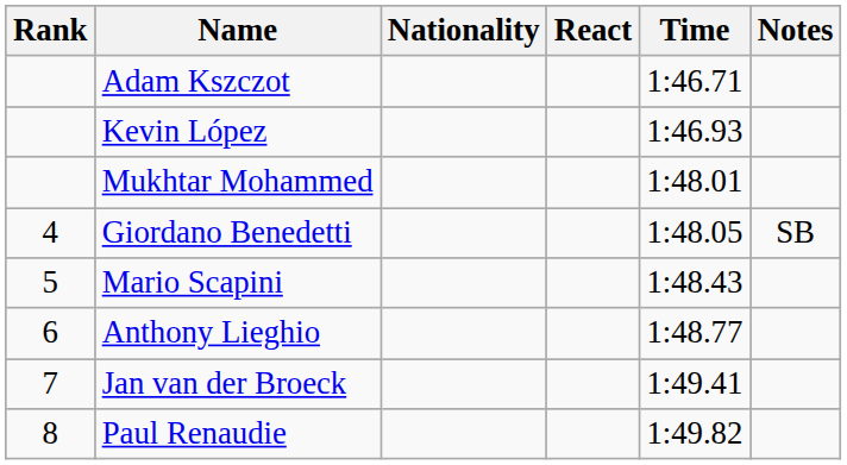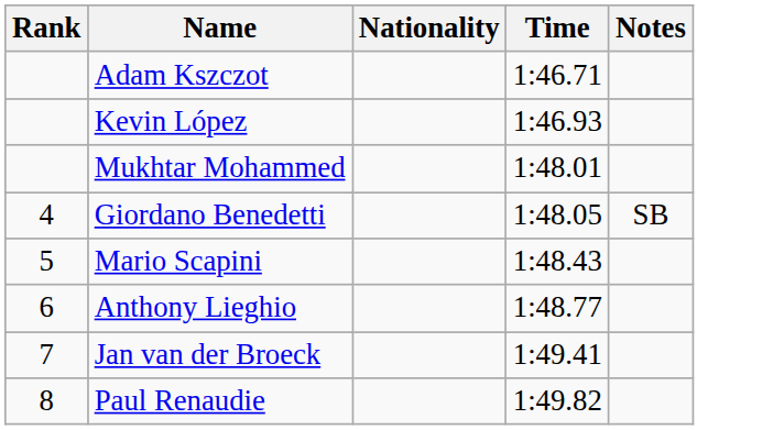- column: React
